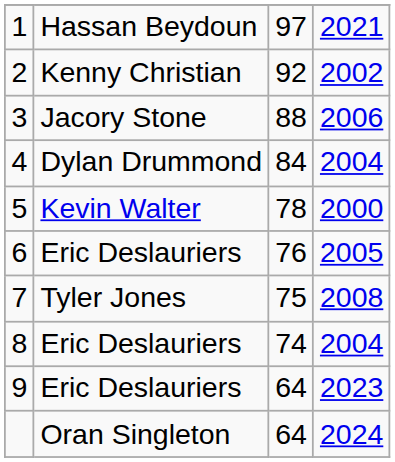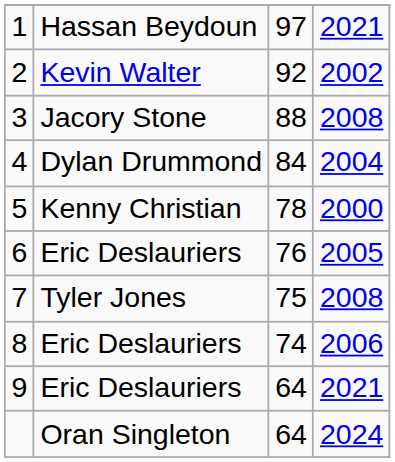2 | column 2: Kenny Christian -> Kevin Walter
3 | column 4: 2006 -> 2008
5 | column 2: Kevin Walter -> Kenny Christian
8 | column 4: 2004 -> 2006
9 | column 4: 2023 -> 2021
